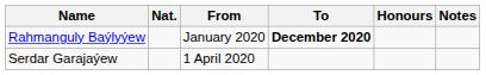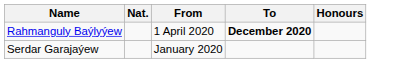- column: Notes
Rahmanguly Baýlyýew | From: January 2020 -> 1 April 2020
Serdar Garajaýew | From: 1 April 2020 -> January 2020
